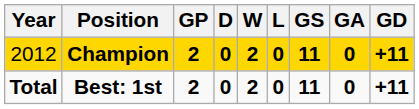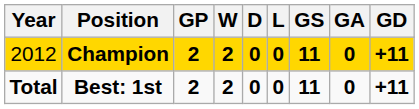columns swapped: W <-> D
